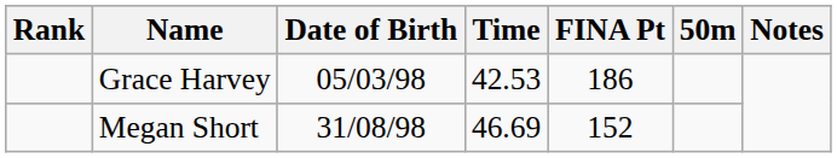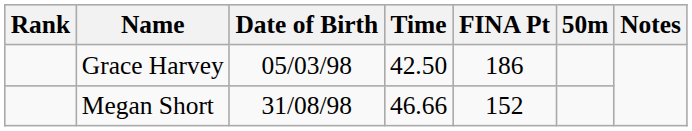Grace Harvey | Time: 42.53 -> 42.50
Megan Short | Time: 46.69 -> 46.66
